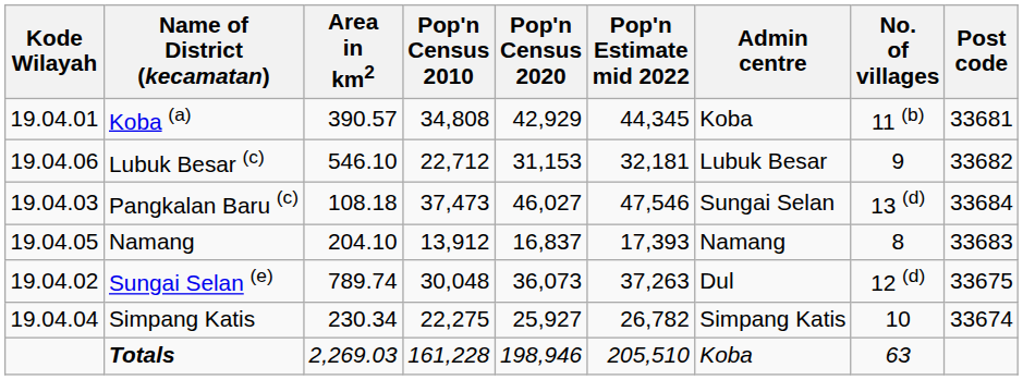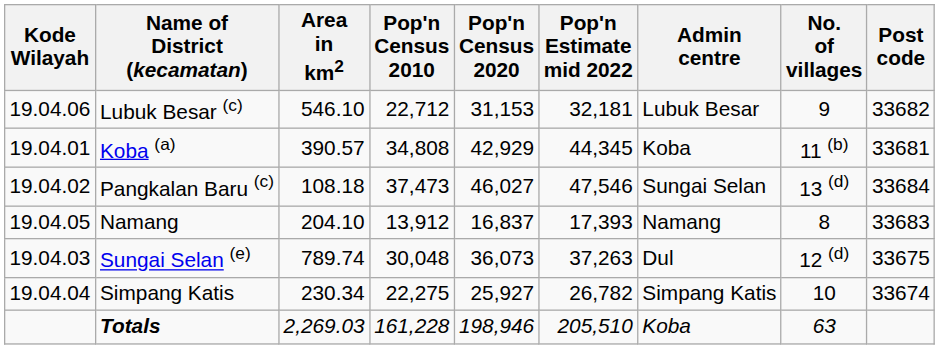rows swapped: Koba (a) <-> Lubuk Besar (c)
Pangkalan Baru (c) | Kode Wilayah: 19.04.03 -> 19.04.02
Sungai Selan (e) | Kode Wilayah: 19.04.02 -> 19.04.03
